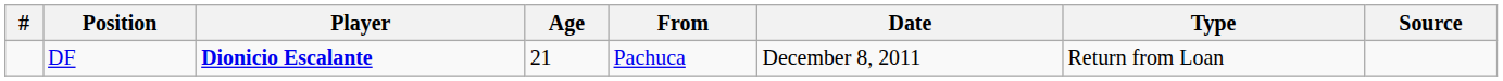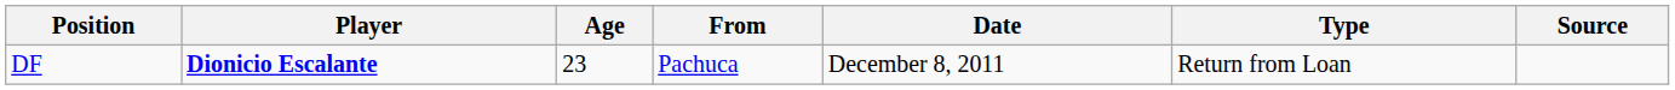- column: #
DF | Age: 21 -> 23
